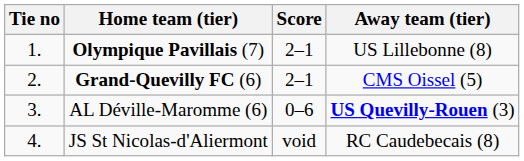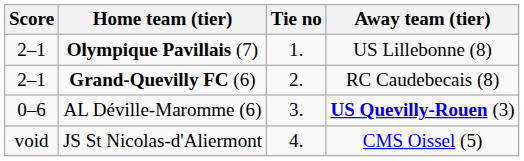columns swapped: Tie no <-> Score
Grand-Quevilly FC (6) | Away team (tier): CMS Oissel (5) -> RC Caudebecais (8)
JS St Nicolas-d'Aliermont | Away team (tier): RC Caudebecais (8) -> CMS Oissel (5)
